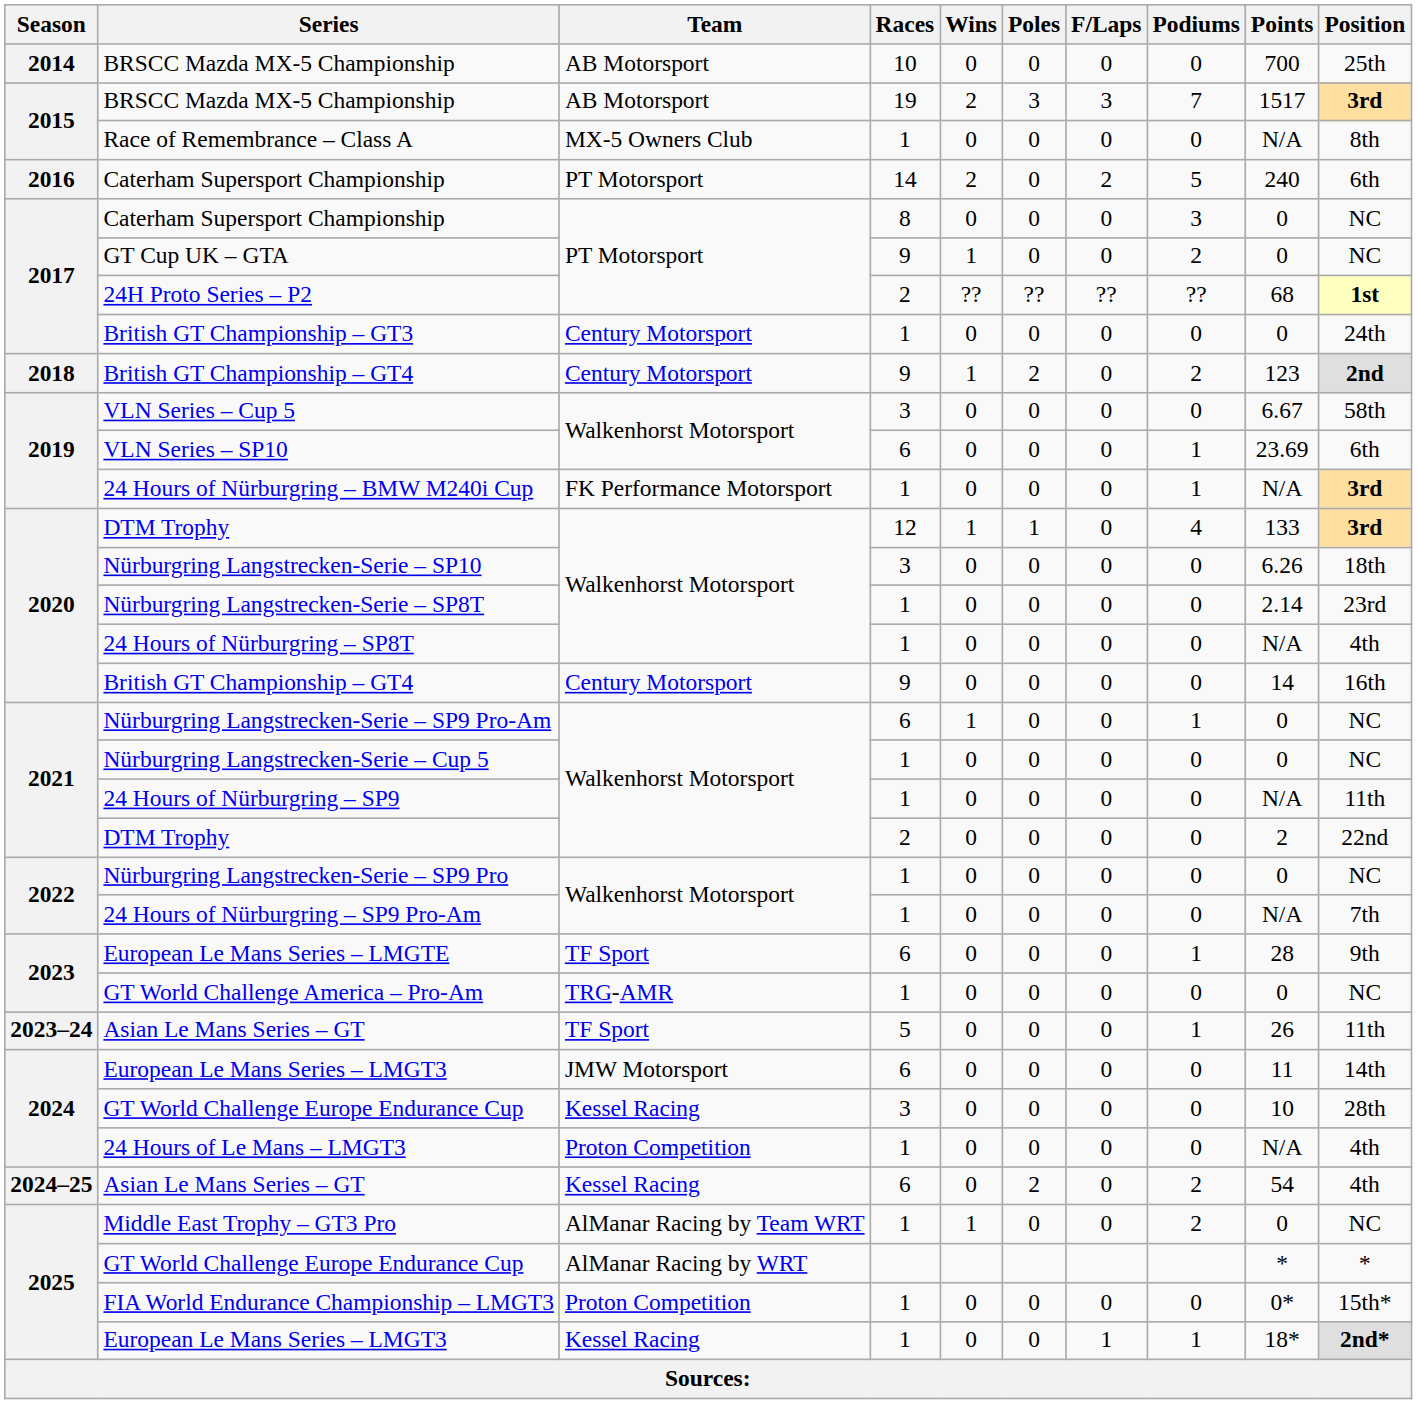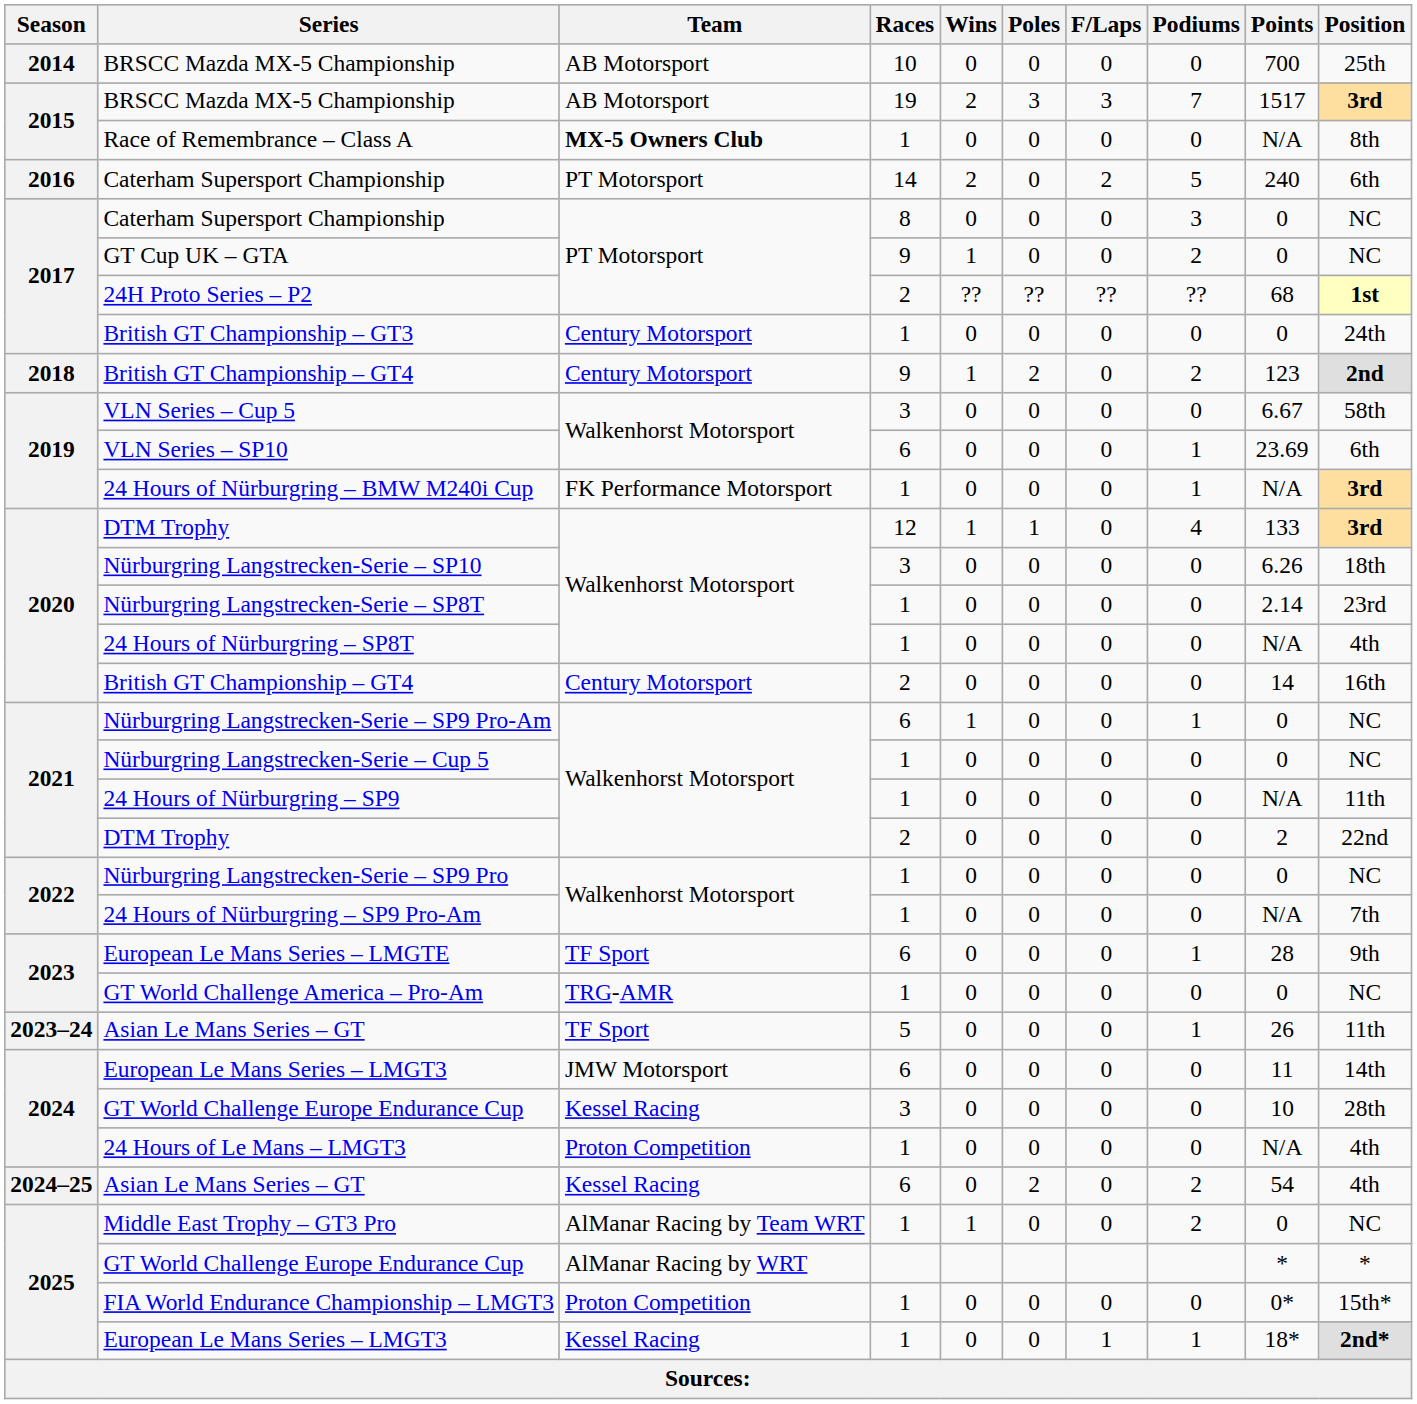Race of Remembrance – Class A | Team: normal -> bold
2020 / British GT Championship – GT4 | Races: 9 -> 2
